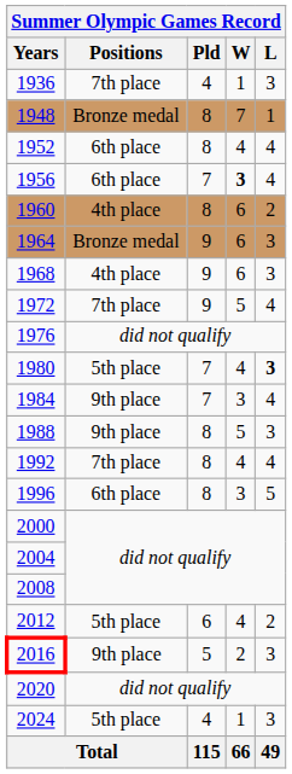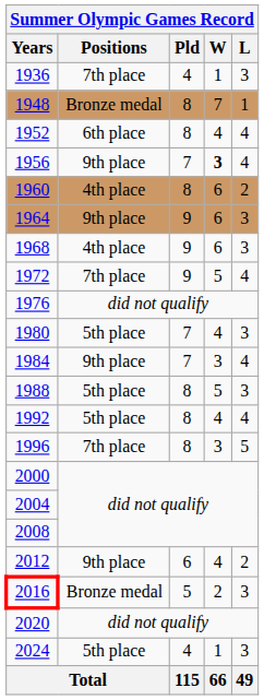1956 | Positions: 6th place -> 9th place
1964 | Positions: Bronze medal -> 9th place
1980 | L: bold -> normal
1988 | Positions: 9th place -> 5th place
1992 | Positions: 7th place -> 5th place
1996 | Positions: 6th place -> 7th place
2012 | Positions: 5th place -> 9th place
2016 | Positions: 9th place -> Bronze medal
